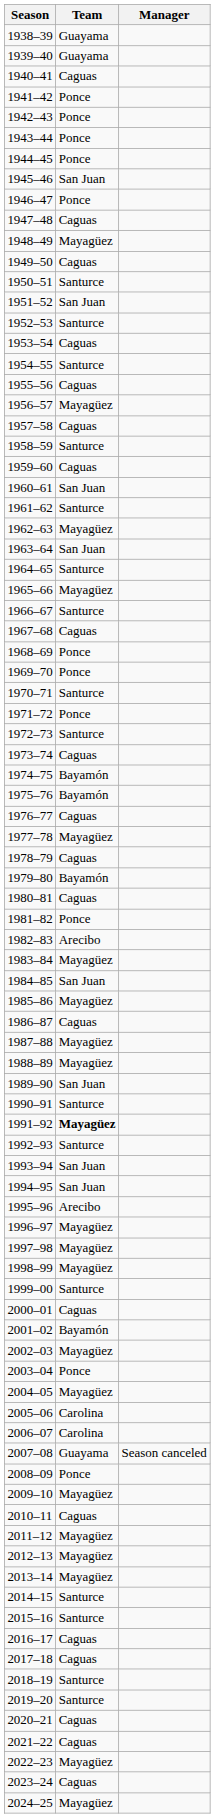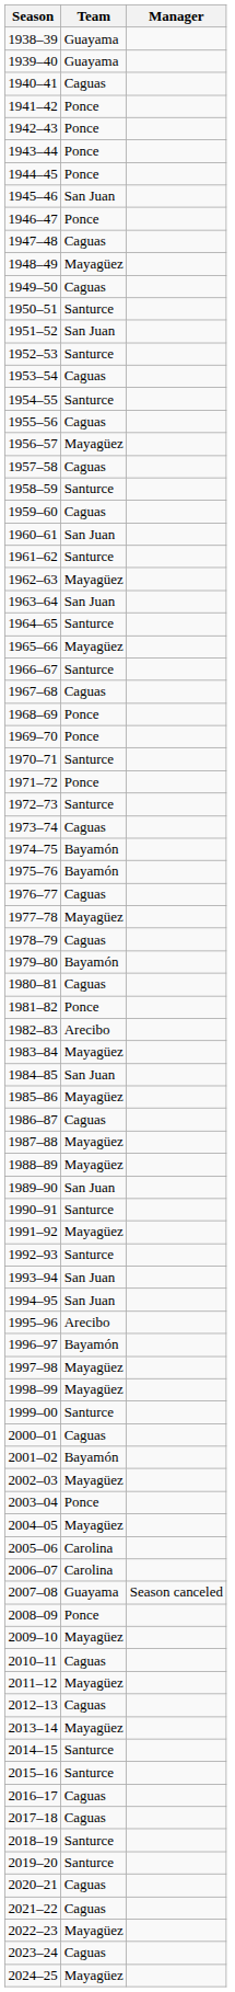1991–92 | Team: bold -> normal
1996–97 | Team: Mayagüez -> Bayamón
2012–13 | Team: Mayagüez -> Caguas
